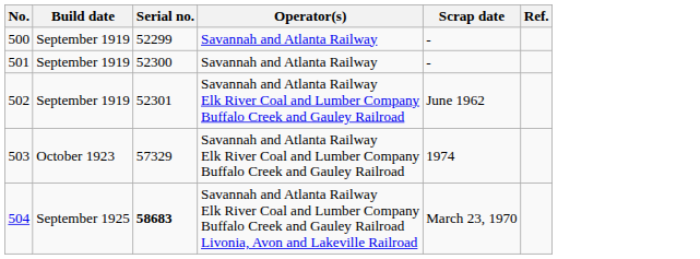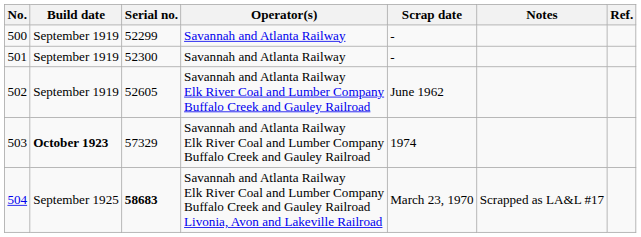+ column: Notes | Scrapped as LA&L #17
502 | Serial no.: 52301 -> 52605
503 | Build date: normal -> bold
